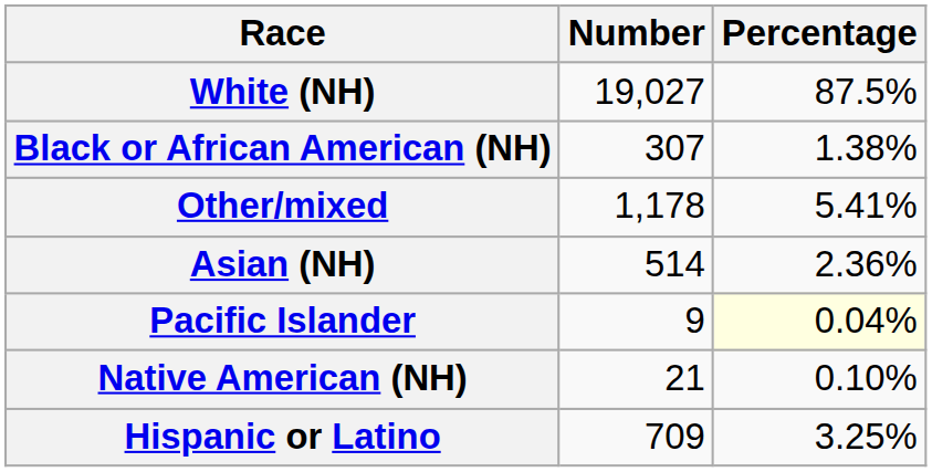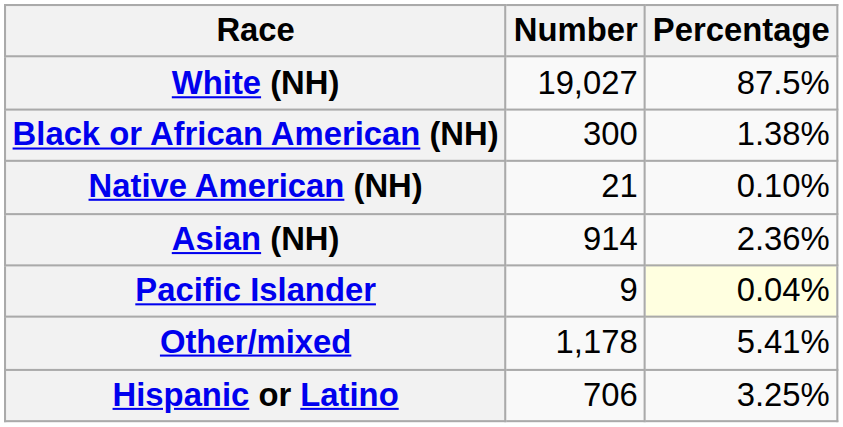Black or African American (NH) | Number: 307 -> 300
rows swapped: Native American (NH) <-> Other/mixed
Asian (NH) | Number: 514 -> 914
Hispanic or Latino | Number: 709 -> 706
